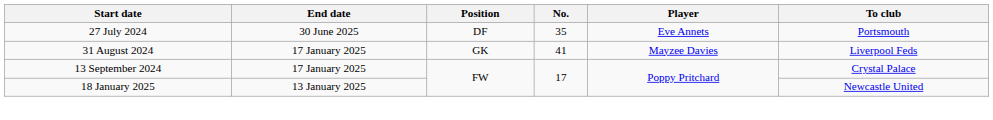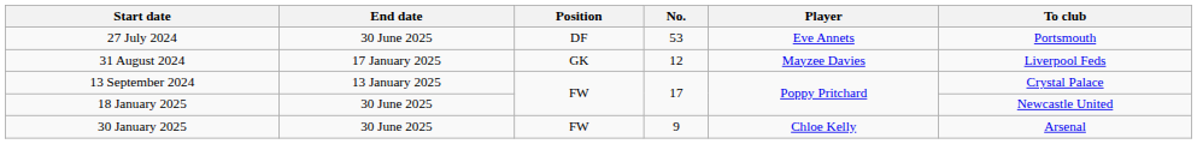27 July 2024 | No.: 35 -> 53
31 August 2024 | No.: 41 -> 12
13 September 2024 | End date: 17 January 2025 -> 13 January 2025
18 January 2025 | End date: 13 January 2025 -> 30 June 2025
+ row: 30 January 2025 | 30 June 2025 | FW | 9 | Chloe Kelly | Arsenal
